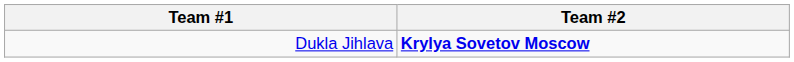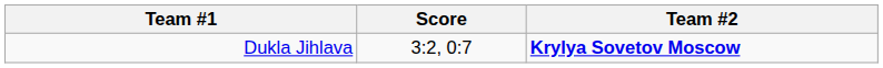+ column: Score | 3:2, 0:7
